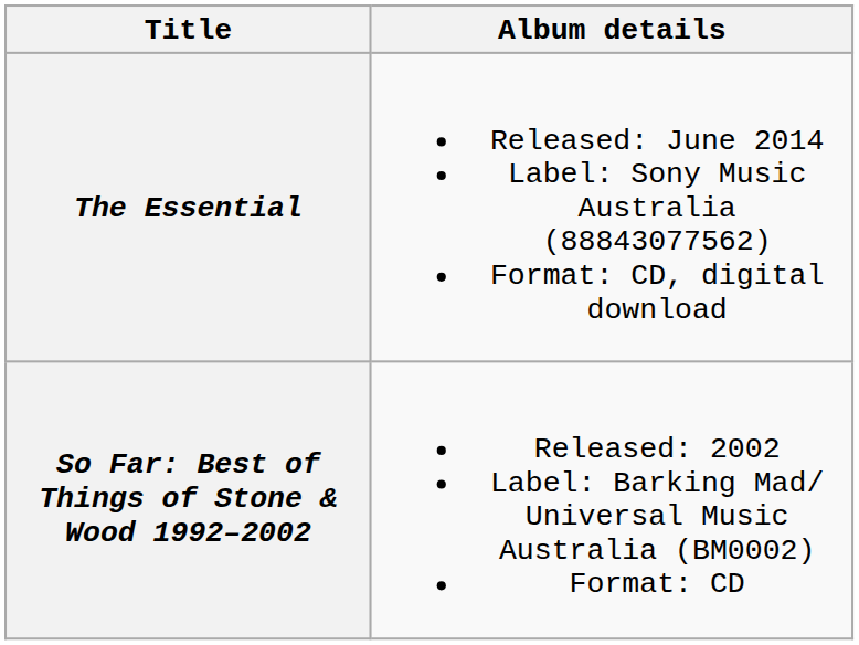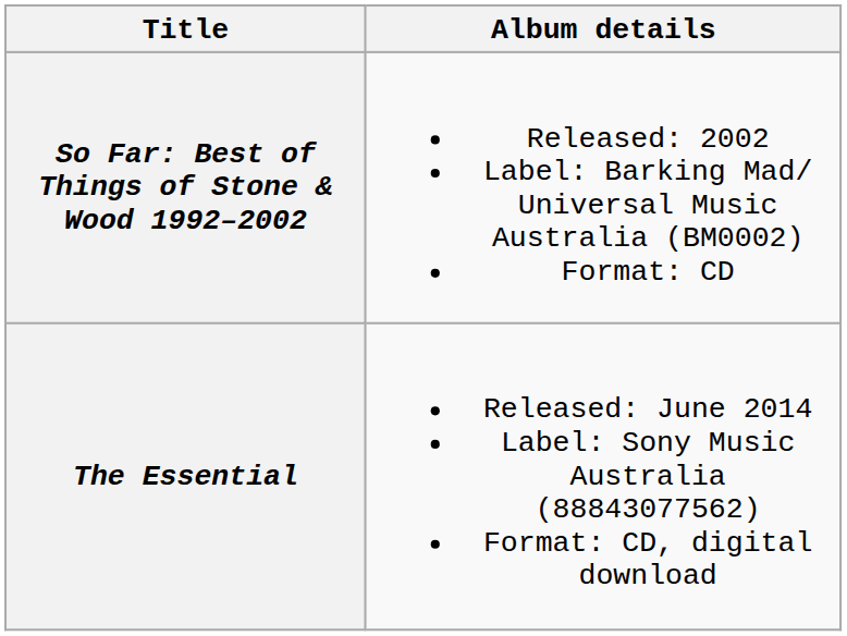rows swapped: So Far: Best of Things of Stone & Wood 1992–2002 <-> The Essential
